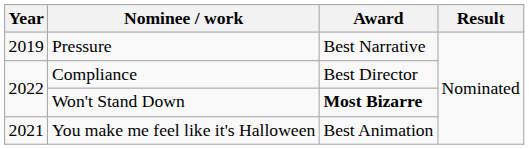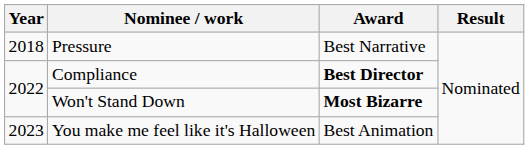Pressure | Year: 2019 -> 2018
Compliance | Award: normal -> bold
You make me feel like it's Halloween | Year: 2021 -> 2023
